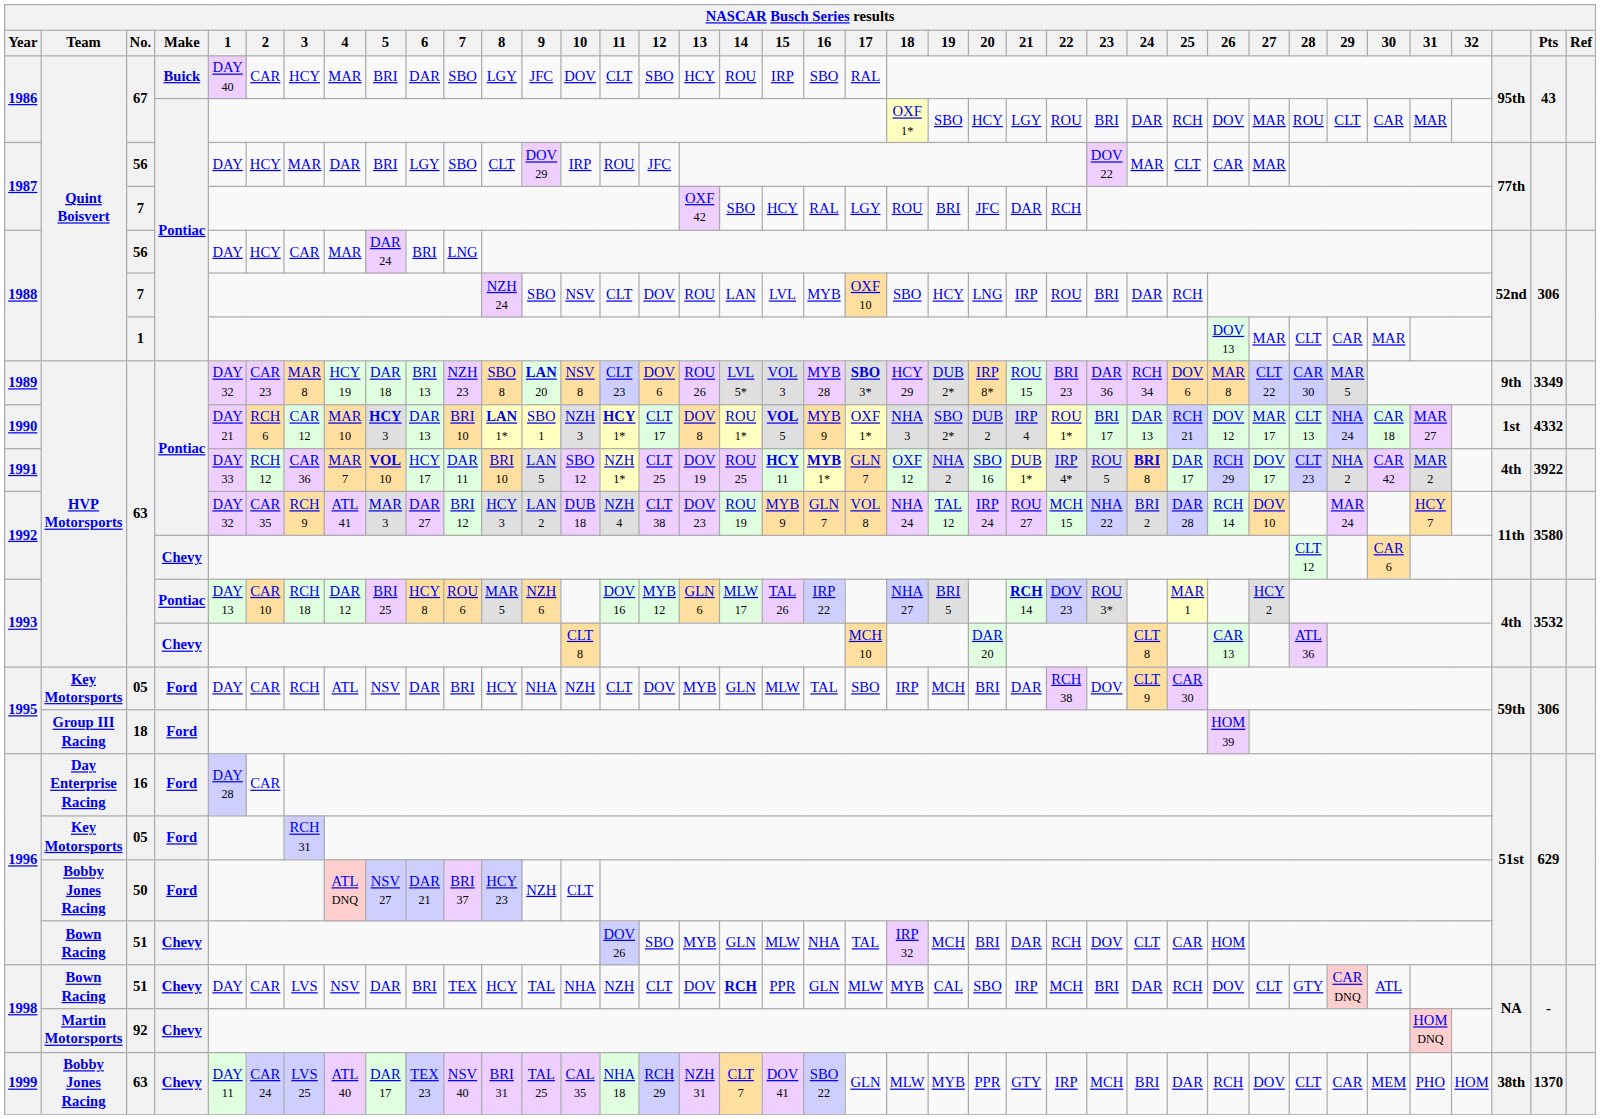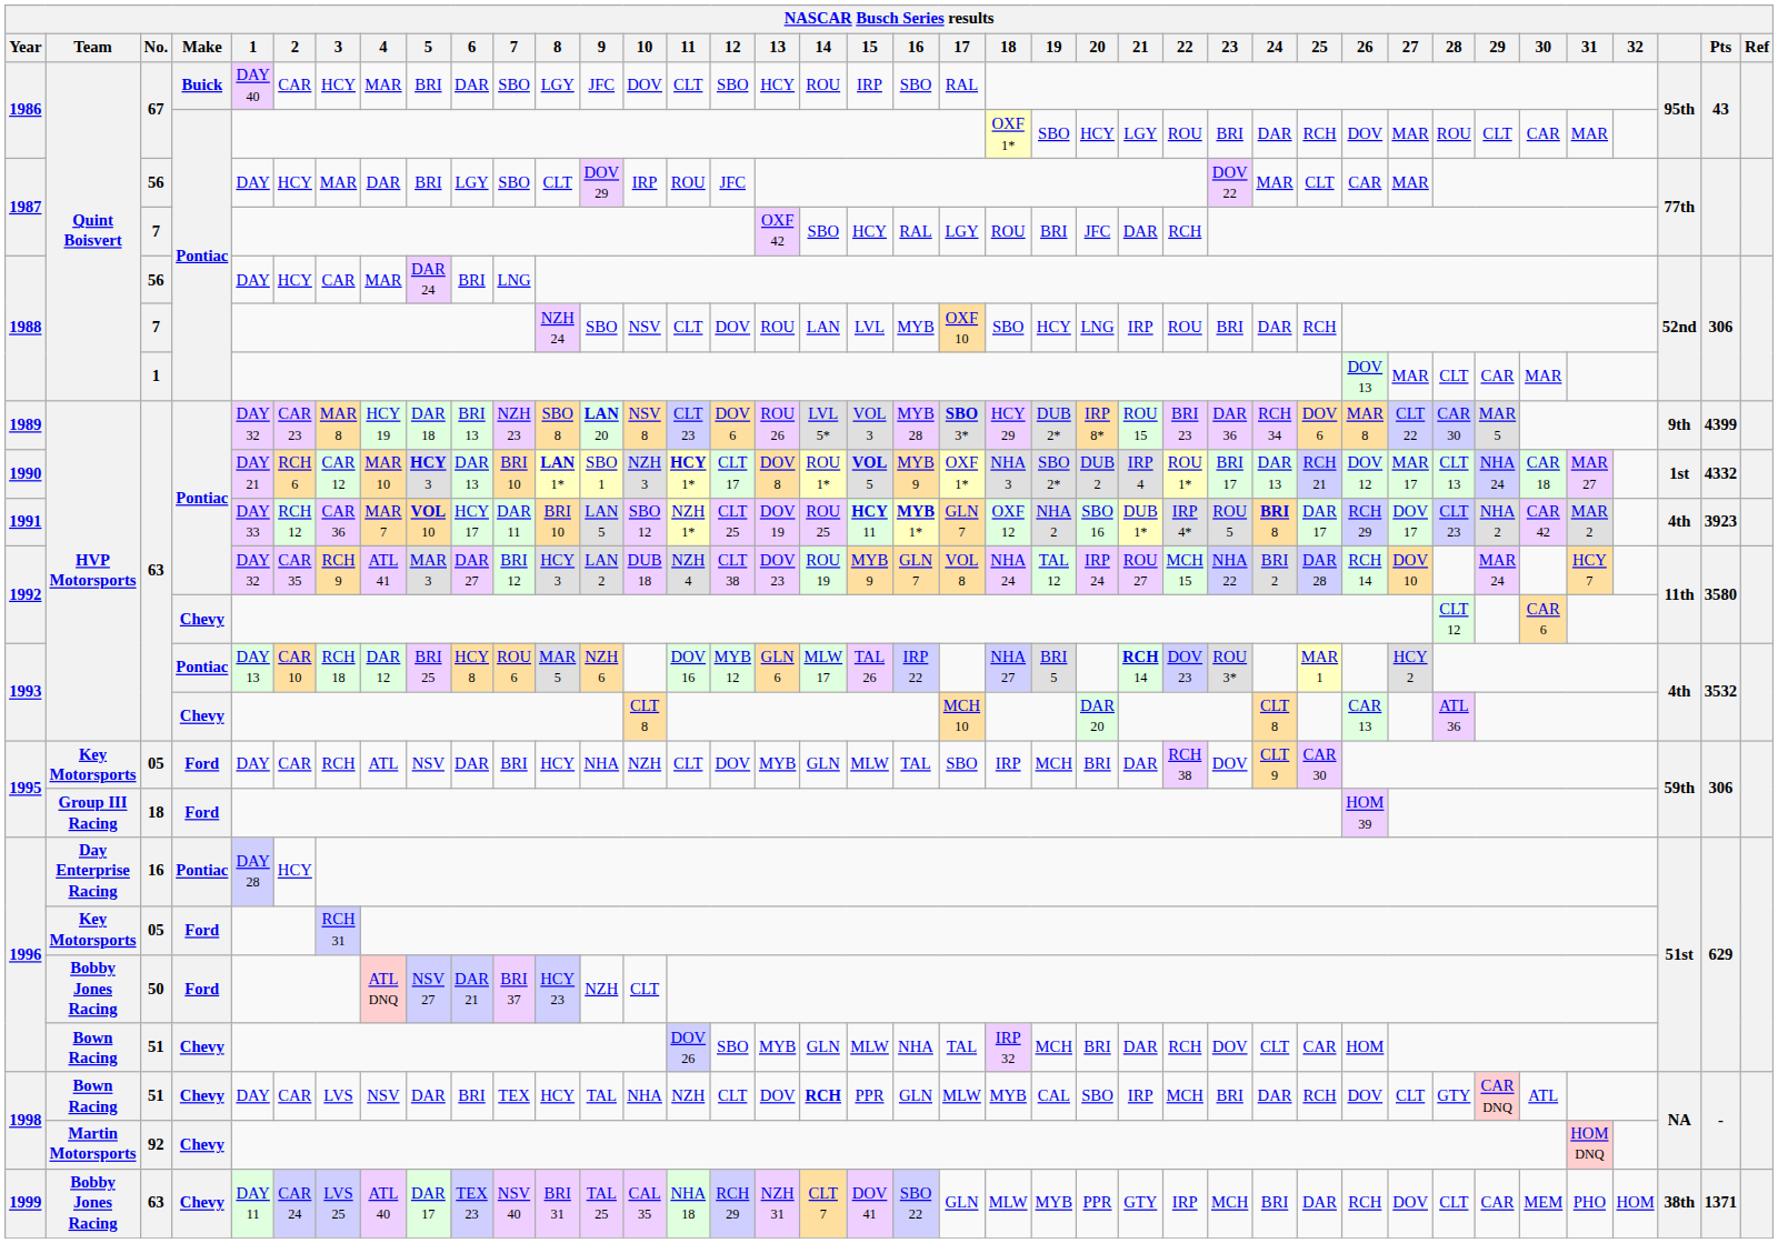1989 | Pts: 3349 -> 4399
1991 | Pts: 3922 -> 3923
1996 / 16 | Make: Ford -> Pontiac
1996 / 16 | 2: CAR -> HCY
1999 | Pts: 1370 -> 1371
